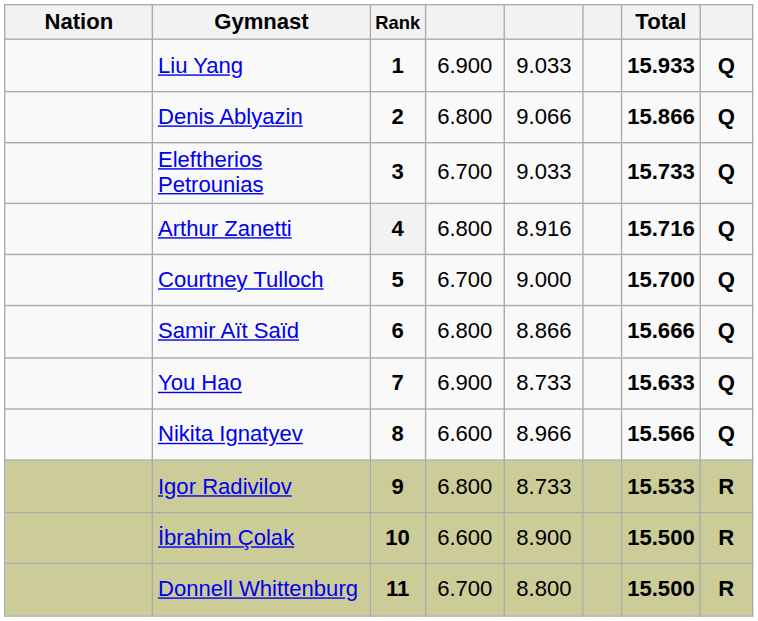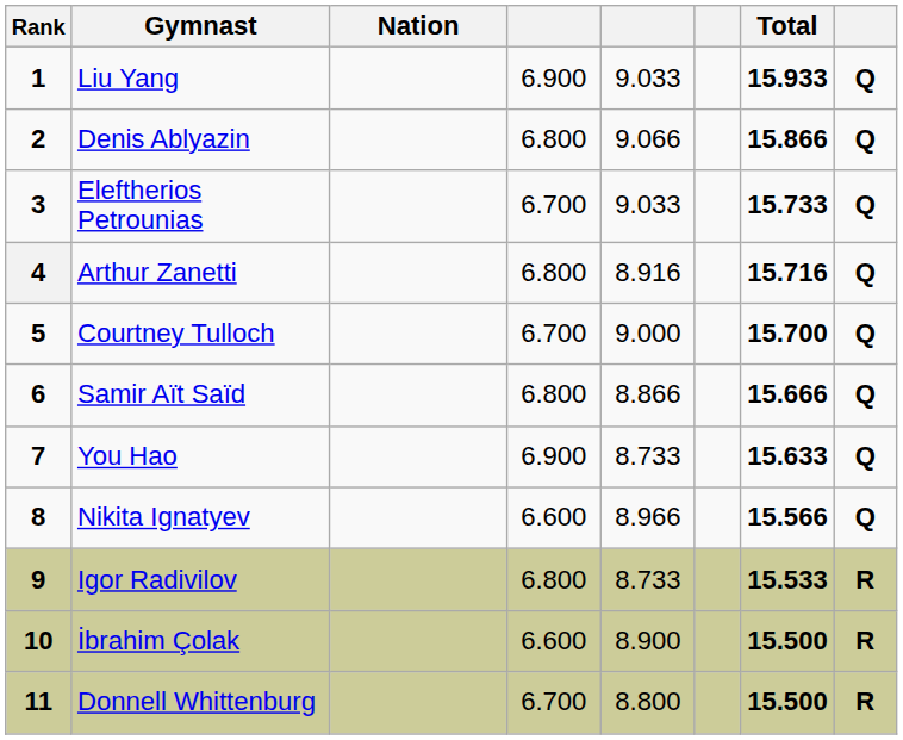columns swapped: Rank <-> Nation
